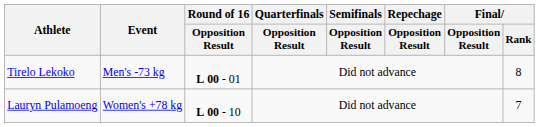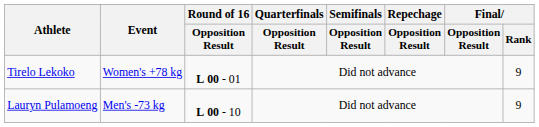Tirelo Lekoko | Event: Men's -73 kg -> Women's +78 kg
Tirelo Lekoko | Final / Rank: 8 -> 9
Lauryn Pulamoeng | Event: Women's +78 kg -> Men's -73 kg
Lauryn Pulamoeng | Final / Rank: 7 -> 9
